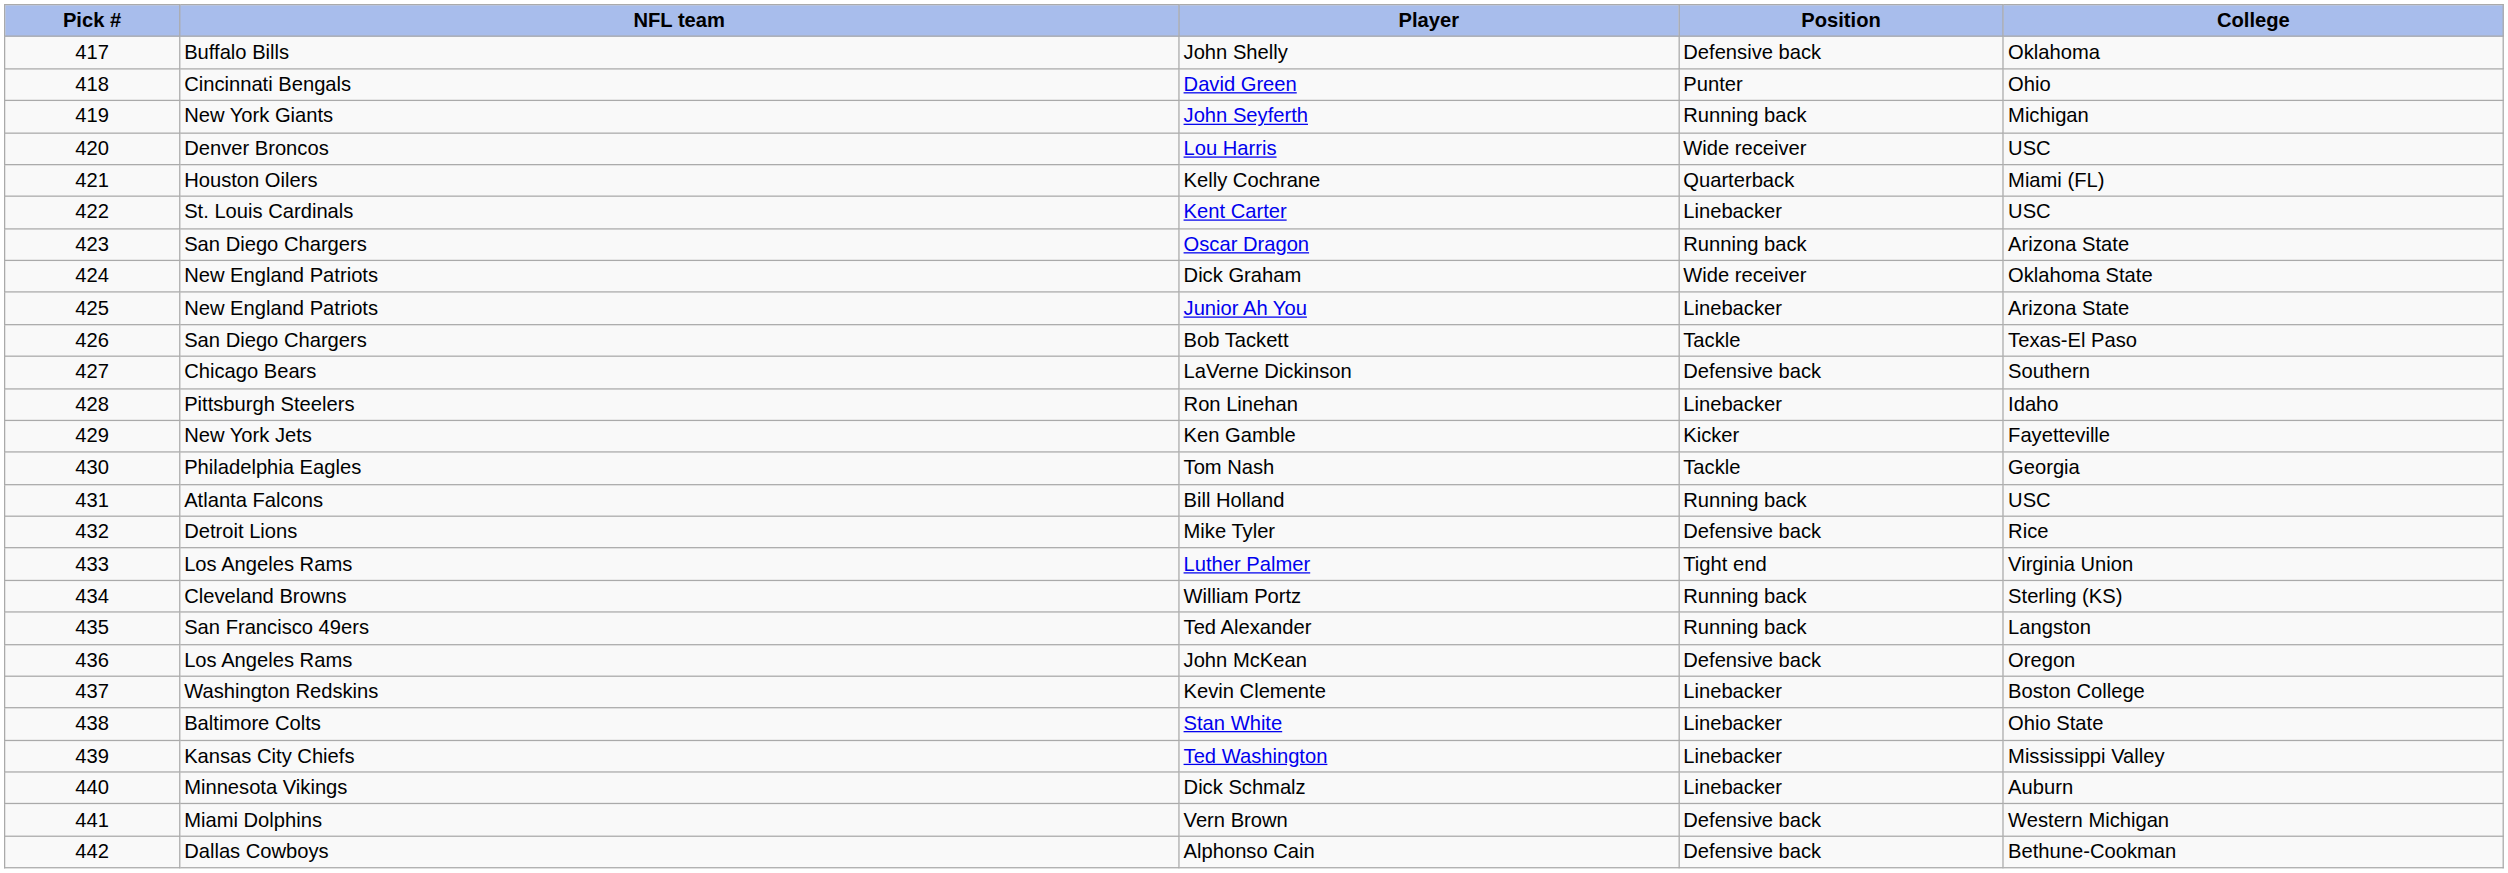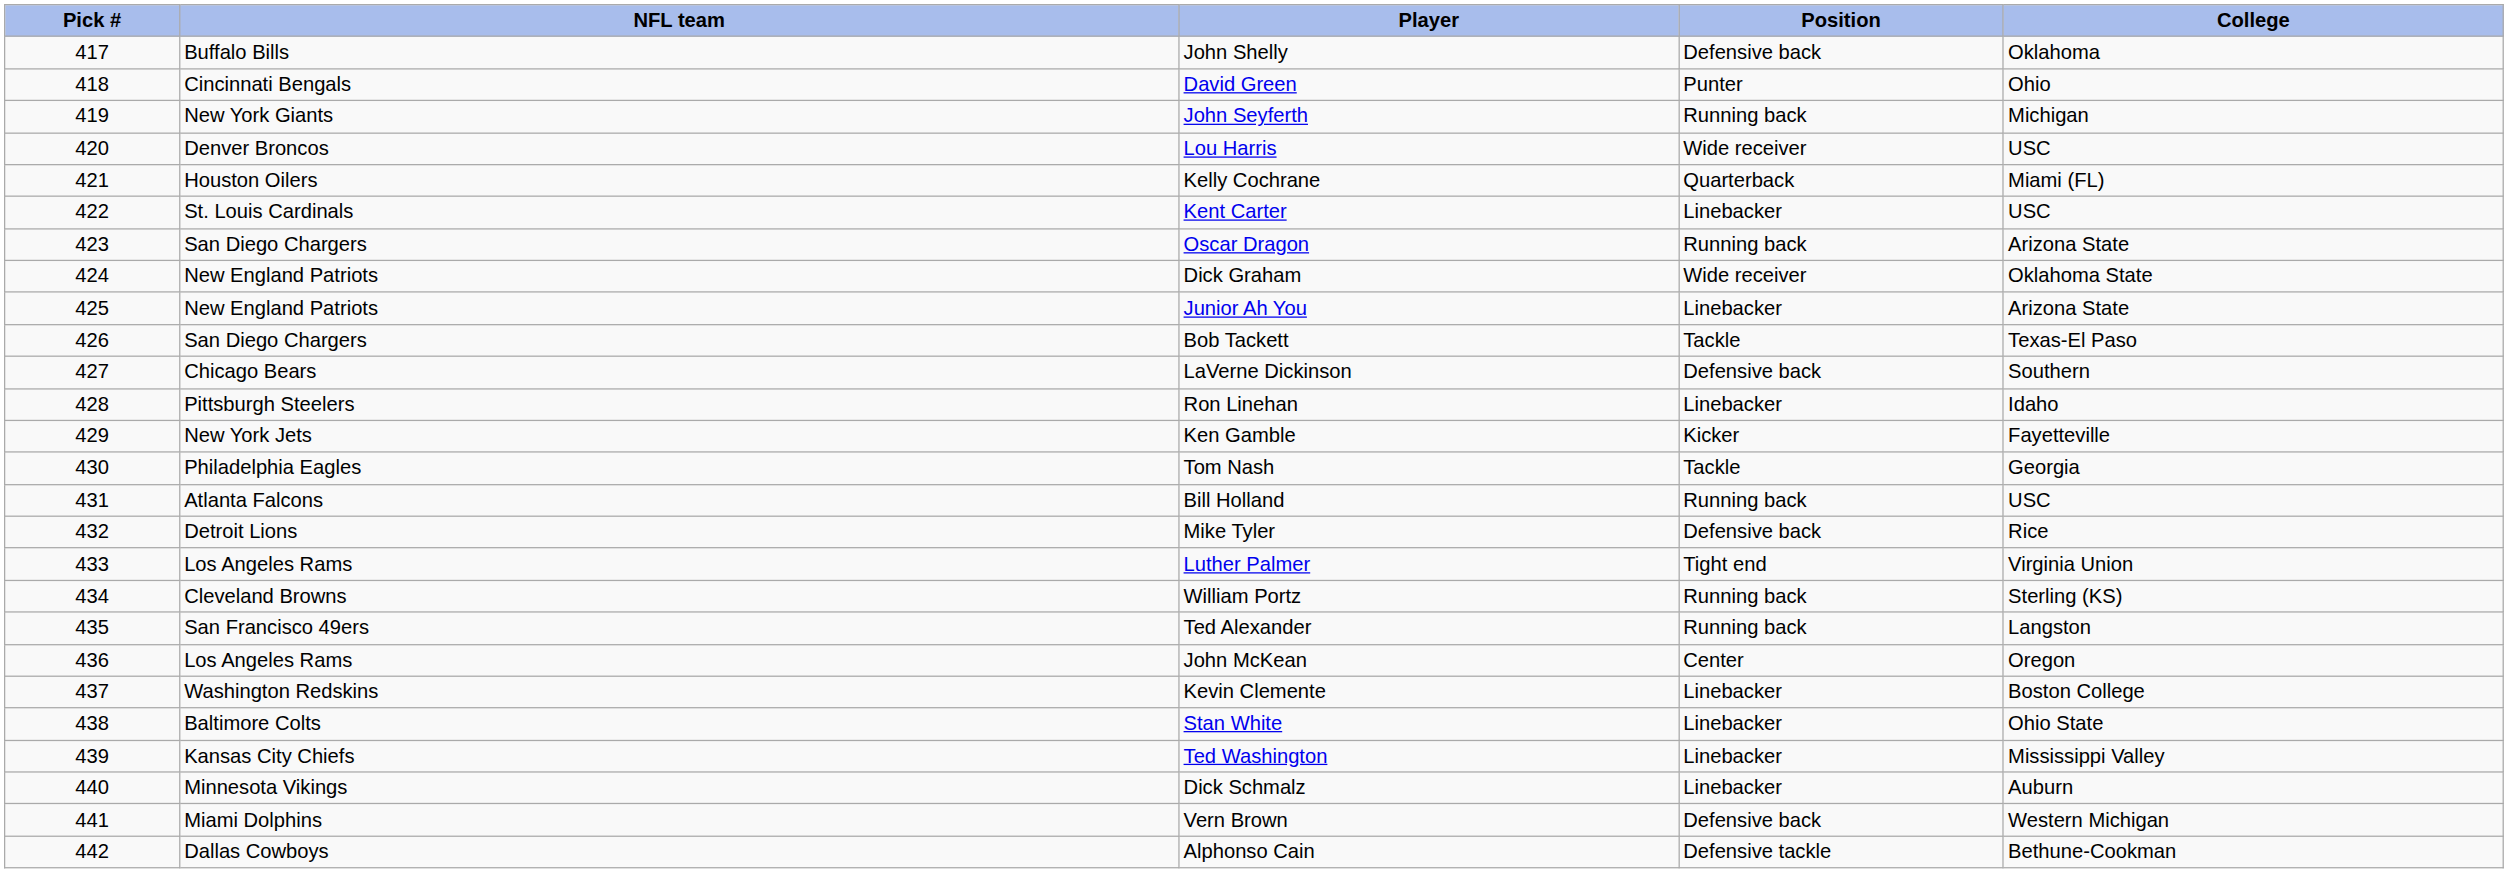John McKean | Position: Defensive back -> Center
Alphonso Cain | Position: Defensive back -> Defensive tackle
